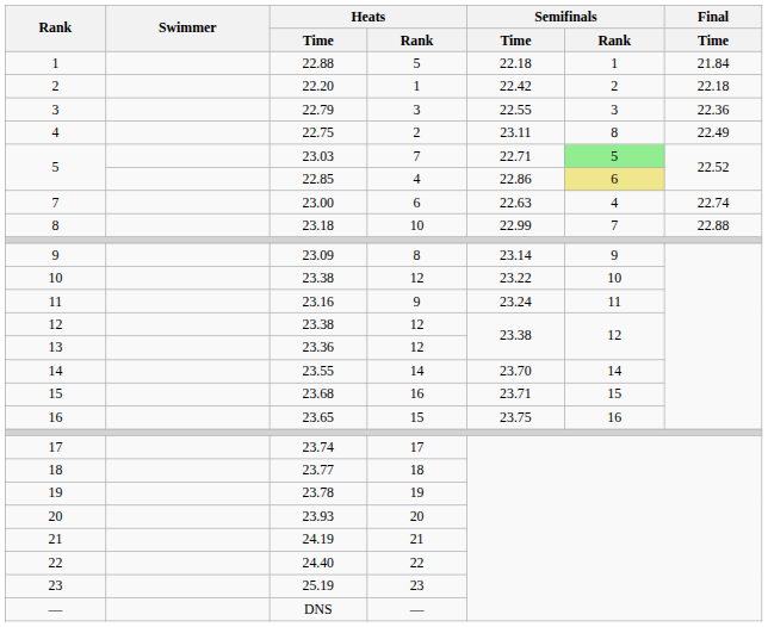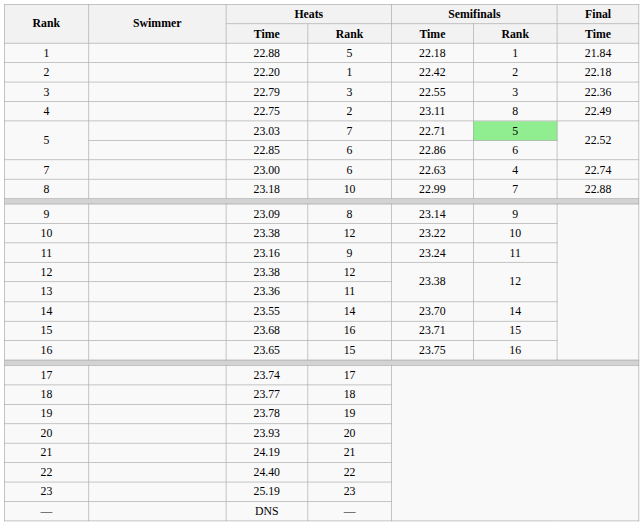5 / 22.85 | Heats / Rank: 4 -> 6
5 / 22.85 | Semifinals / Rank: khaki background -> no background
13 | Heats / Rank: 12 -> 11
